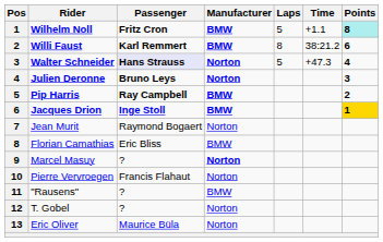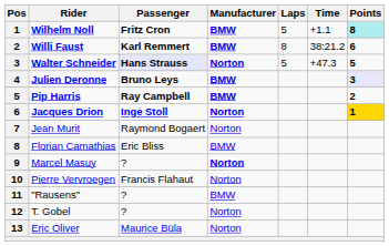Walter Schneider | Points: 4 -> 5
Julien Deronne | Manufacturer: Norton -> BMW
Julien Deronne | Points: no background -> lavender background
Jacques Drion | Manufacturer: BMW -> Norton
